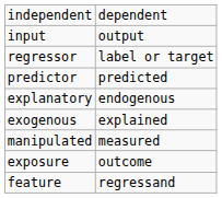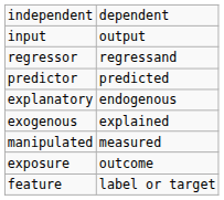regressor | column 2: label or target -> regressand
feature | column 2: regressand -> label or target
